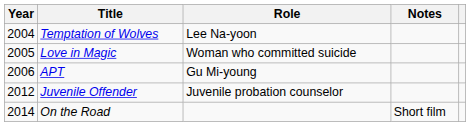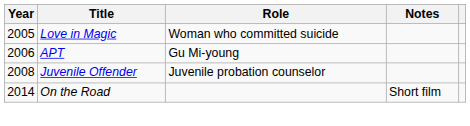- row: 2004 | Temptation of Wolves | Lee Na-yoon
Juvenile Offender | Year: 2012 -> 2008
